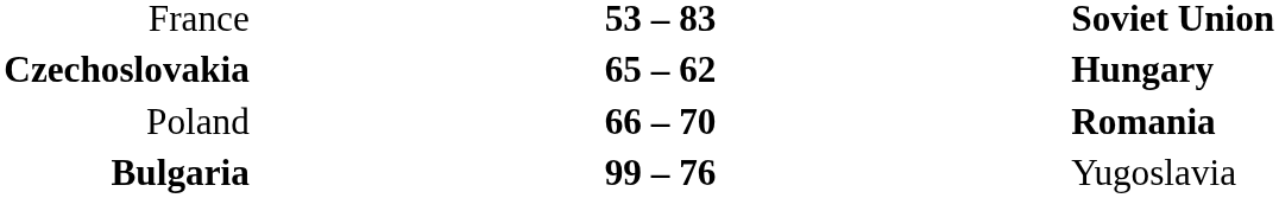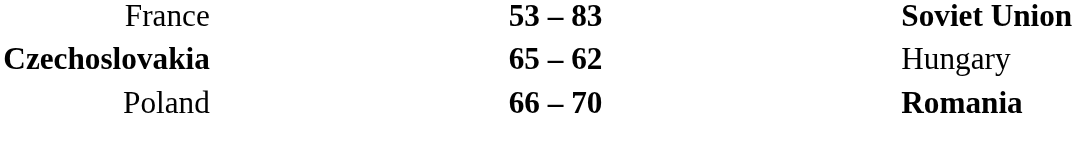Czechoslovakia | column 3: bold -> normal
- row: Bulgaria | 99 – 76 | Yugoslavia
